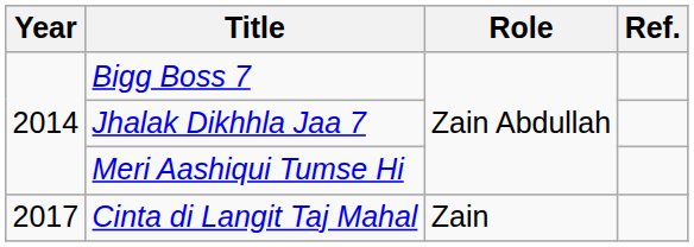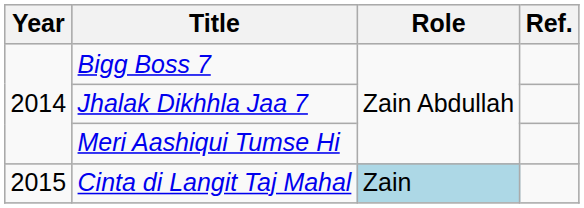Cinta di Langit Taj Mahal | Year: 2017 -> 2015
Cinta di Langit Taj Mahal | Role: no background -> lightblue background
